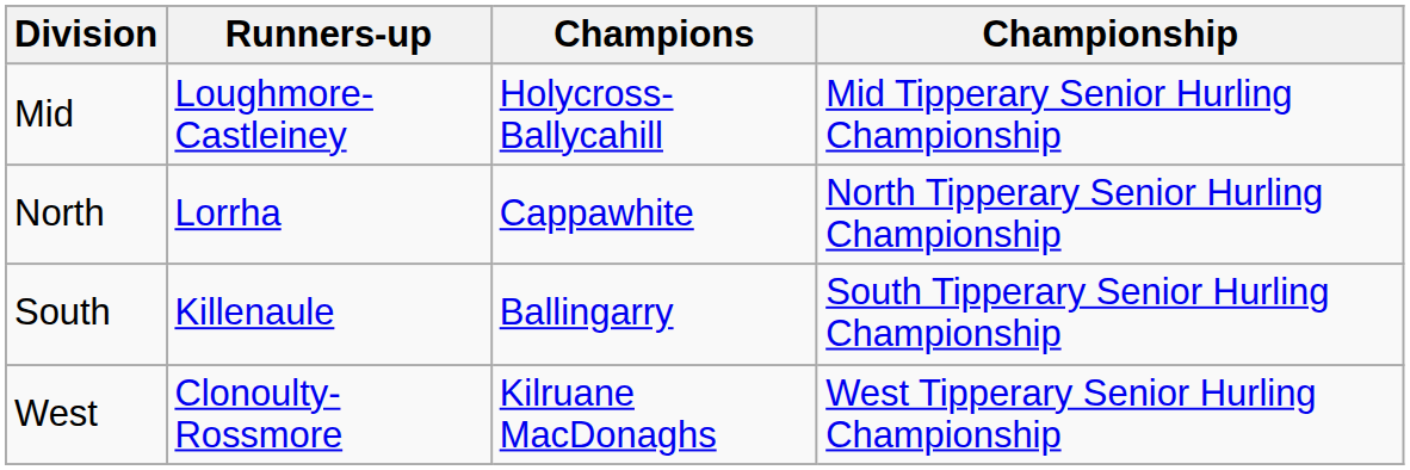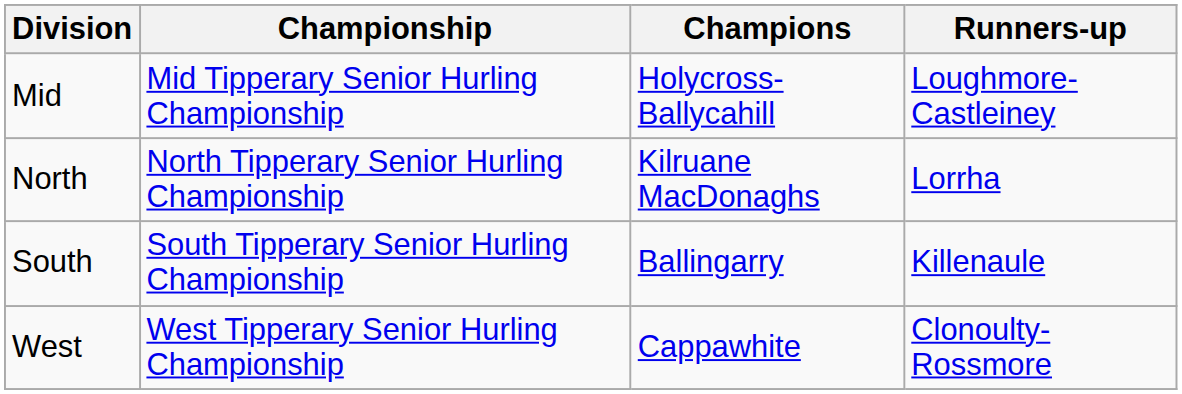columns swapped: Championship <-> Runners-up
North | Champions: Cappawhite -> Kilruane MacDonaghs
West | Champions: Kilruane MacDonaghs -> Cappawhite
